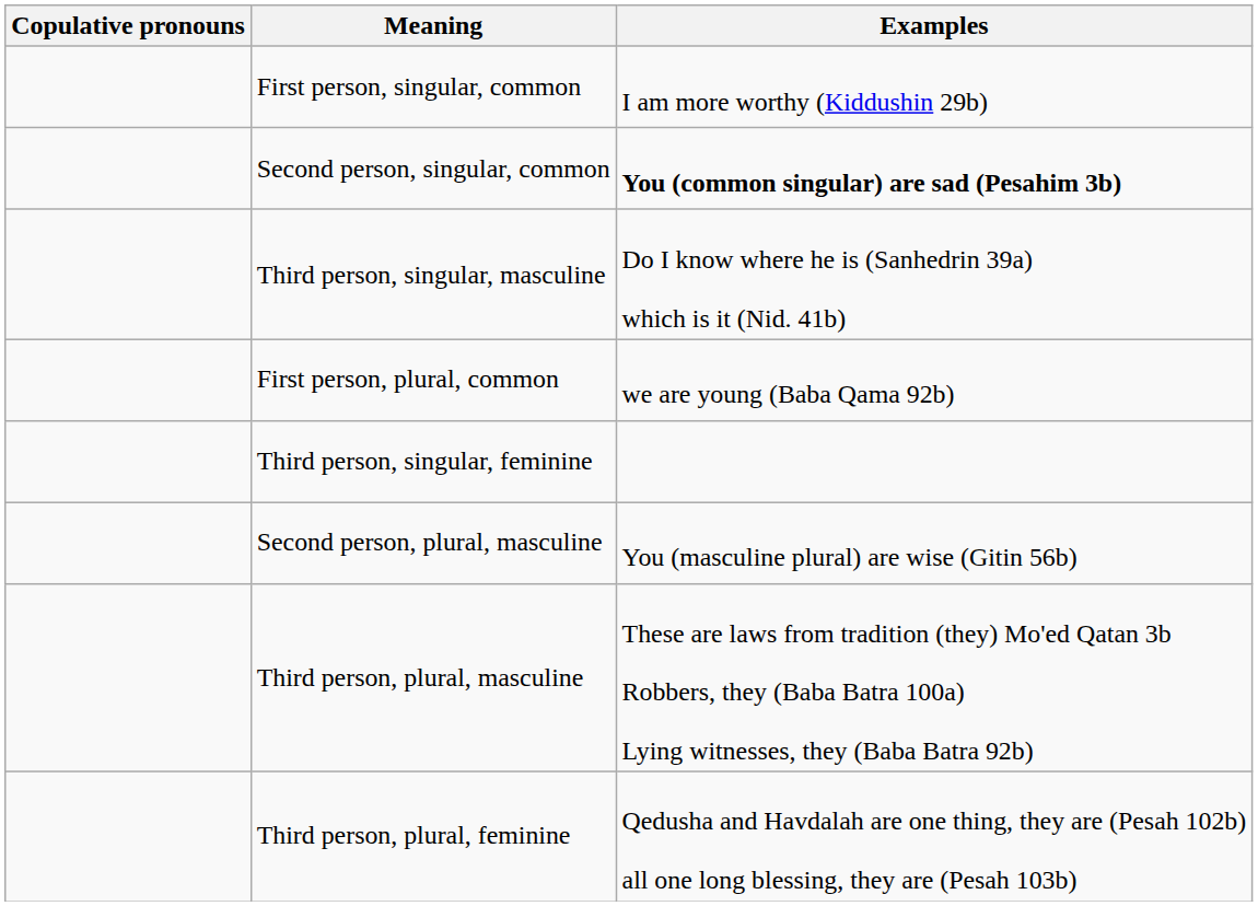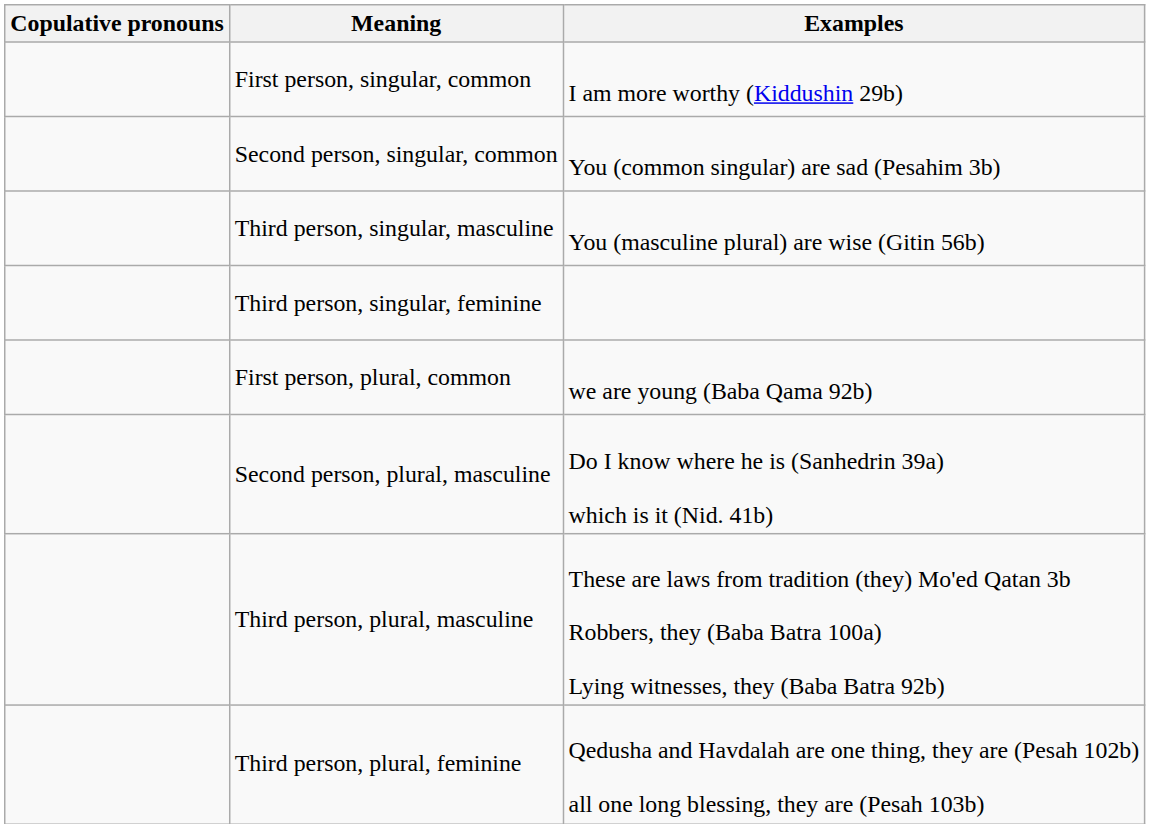Second person, singular, common | Examples: bold -> normal
Third person, singular, masculine | Examples: Do I know where he is (Sanhedrin 39a) which is it (Nid. 41b) -> You (masculine plural) are wise (Gitin 56b)
rows swapped: Third person, singular, feminine <-> First person, plural, common
Second person, plural, masculine | Examples: You (masculine plural) are wise (Gitin 56b) -> Do I know where he is (Sanhedrin 39a) which is it (Nid. 41b)
